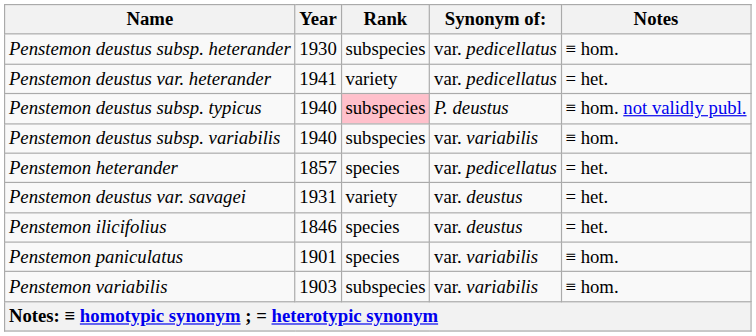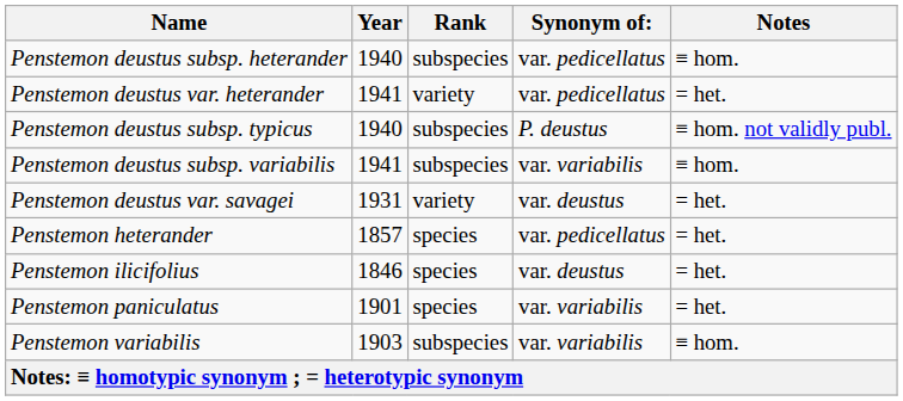Penstemon deustus subsp. heterander | Year: 1930 -> 1940
Penstemon deustus subsp. typicus | Rank: pink background -> no background
Penstemon deustus subsp. variabilis | Year: 1940 -> 1941
rows swapped: Penstemon deustus var. savagei <-> Penstemon heterander
Penstemon paniculatus | Notes: ≡ hom. -> = het.
